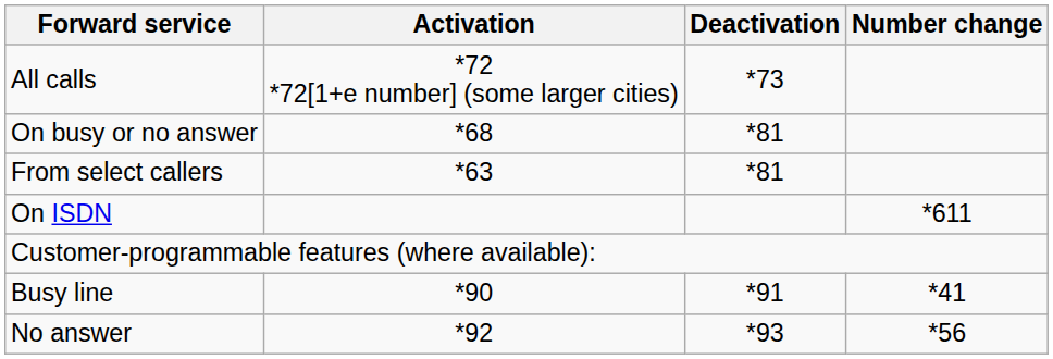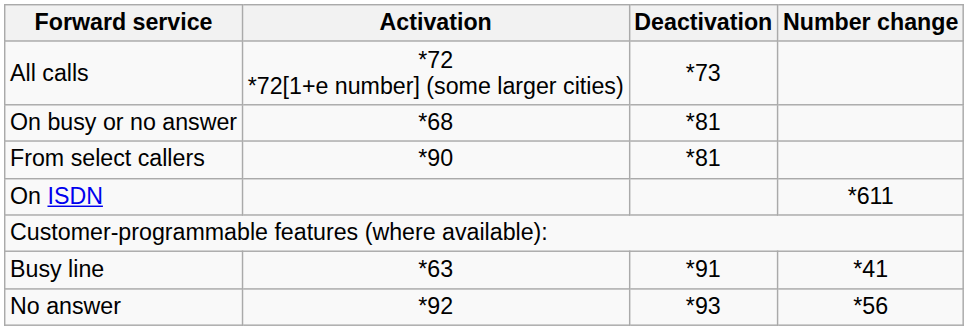From select callers | Activation: *63 -> *90
Busy line | Activation: *90 -> *63
